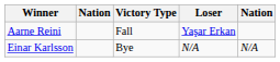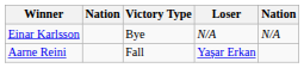rows swapped: Aarne Reini <-> Einar Karlsson
